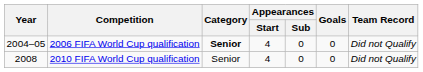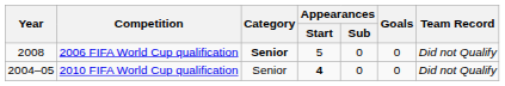2006 FIFA World Cup qualification | Year: 2004–05 -> 2008
2006 FIFA World Cup qualification | Appearances / Start: 4 -> 5
2010 FIFA World Cup qualification | Year: 2008 -> 2004–05
2010 FIFA World Cup qualification | Appearances / Start: normal -> bold
